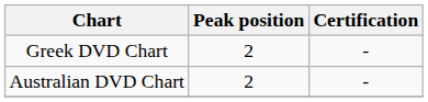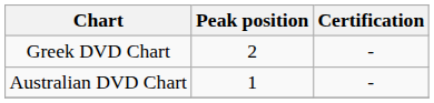Australian DVD Chart | Peak position: 2 -> 1
